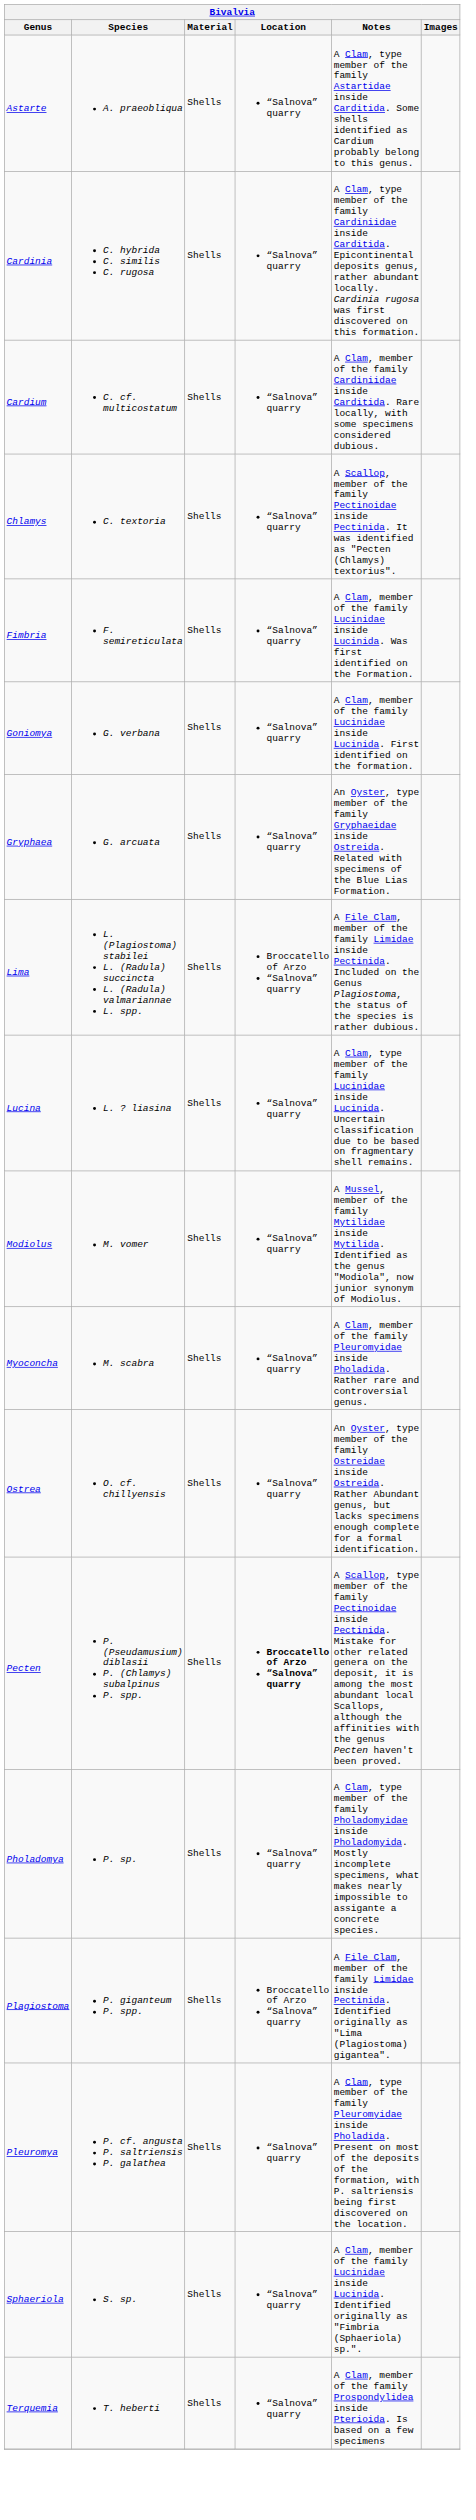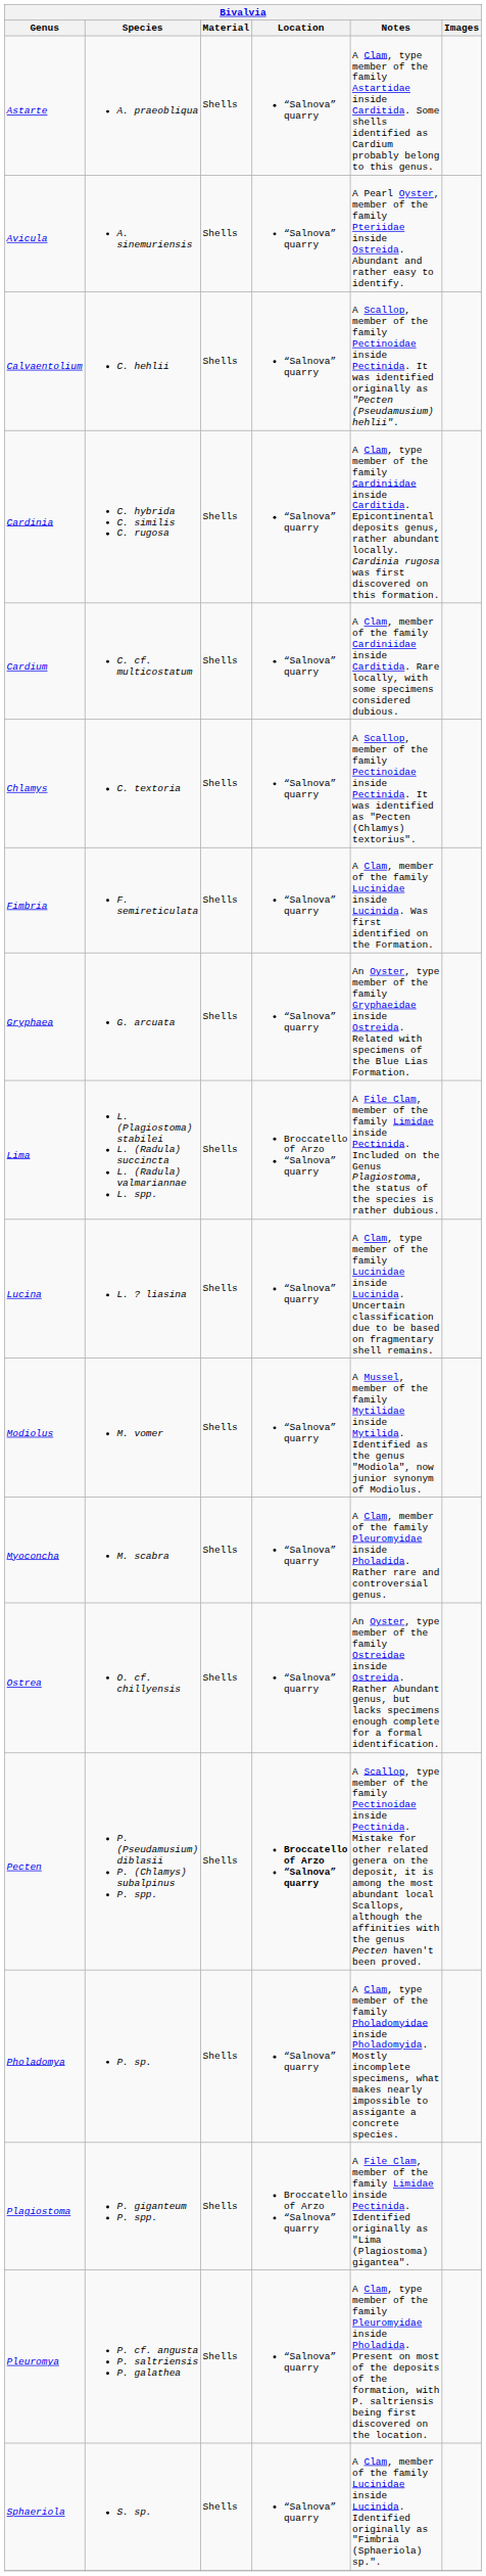+ row: Avicula | A. sinemuriensis | Shells | “Salnova” quarry | A Pearl Oyster, member of the family Pteriidae inside Ostreida. Abundant and rather easy to identify.
+ row: Calvaentolium | C. hehlii | Shells | “Salnova” quarry | A Scallop, member of the family Pectinoidae inside Pectinida. It was identified originally as "Pecten (Pseudamusium) hehlii".
- row: Goniomya | G. verbana | Shells | “Salnova” quarry | A Clam, member of the family Lucinidae inside Lucinida. First identified on the formation.
- row: Terquemia | T. heberti | Shells | “Salnova” quarry | A Clam, member of the family Prospondylidea inside Pterioida. Is based on a few specimens
